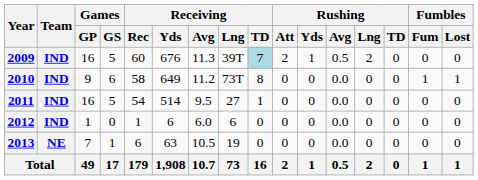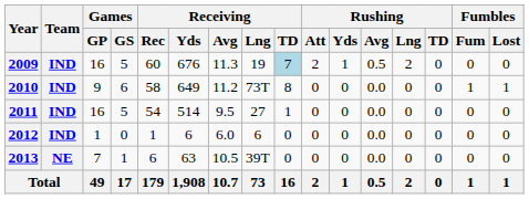2009 | Receiving / Lng: 39T -> 19
2013 | Receiving / Lng: 19 -> 39T
